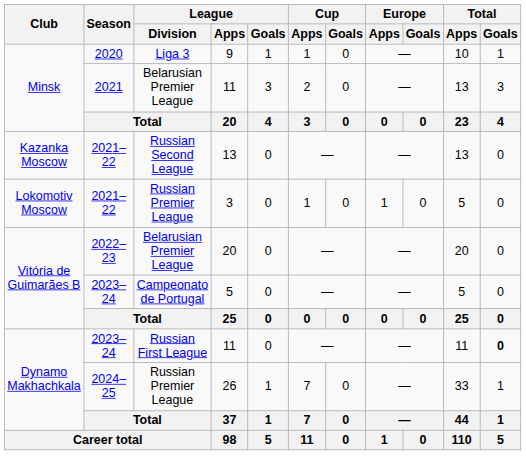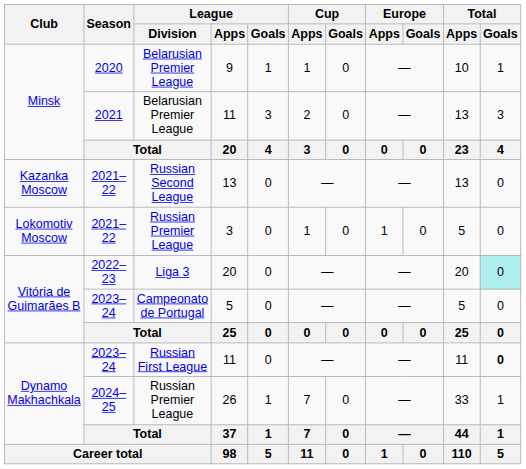9 | League / Division: Liga 3 -> Belarusian Premier League
2022–23 / 20 | League / Division: Belarusian Premier League -> Liga 3
2022–23 / 20 | Total / Goals: no background -> paleturquoise background
